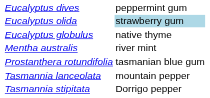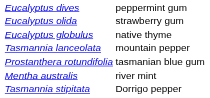Eucalyptus olida | column 2: lightblue background -> no background
rows swapped: Mentha australis <-> Tasmannia lanceolata
